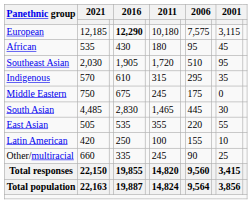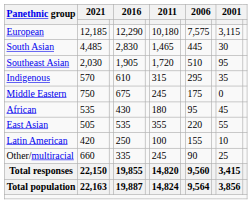European | column 4: bold -> normal
rows swapped: South Asian <-> African
